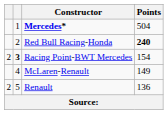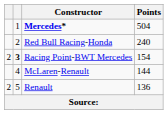Red Bull Racing-Honda | Points: bold -> normal
McLaren-Renault | Points: 149 -> 144
